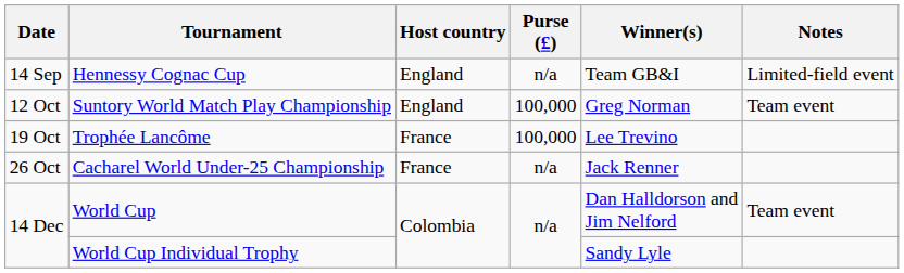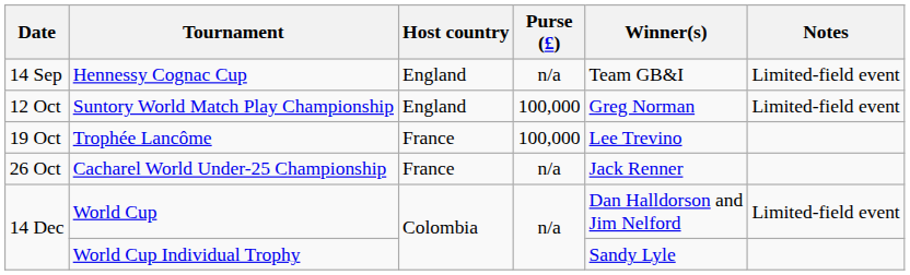Suntory World Match Play Championship | Notes: Team event -> Limited-field event
World Cup | Notes: Team event -> Limited-field event
